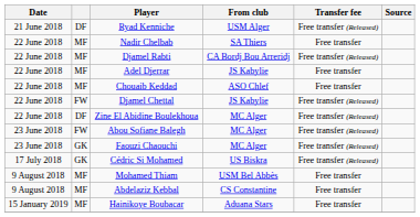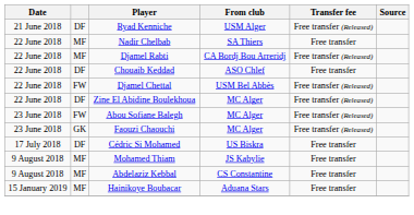- row: 22 June 2018 | MF | Adel Djerrar | JS Kabylie | Free transfer
Chouaib Keddad | column 2: MF -> DF
Djamel Chettal | From club: JS Kabylie -> USM Bel Abbès
Cédric Si Mohamed | column 2: GK -> DF
Cédric Si Mohamed | Transfer fee: Free transfer (Released) -> Free transfer
Mohamed Thiam | From club: USM Bel Abbès -> JS Kabylie
